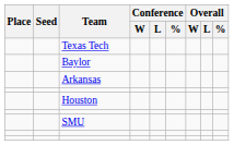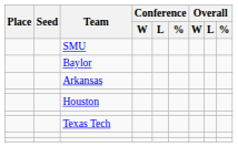rows swapped: SMU <-> Texas Tech
